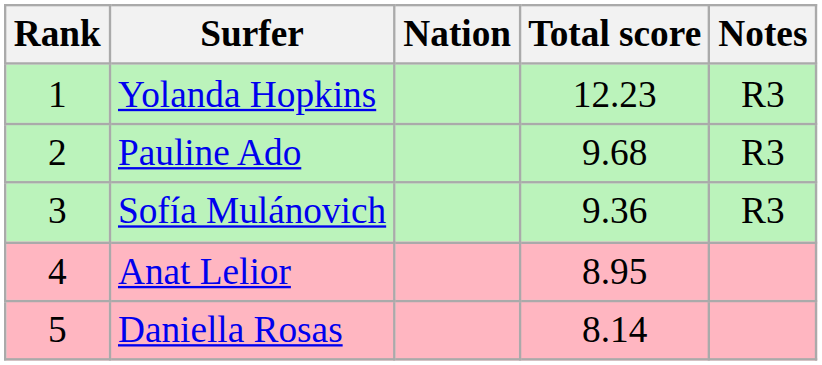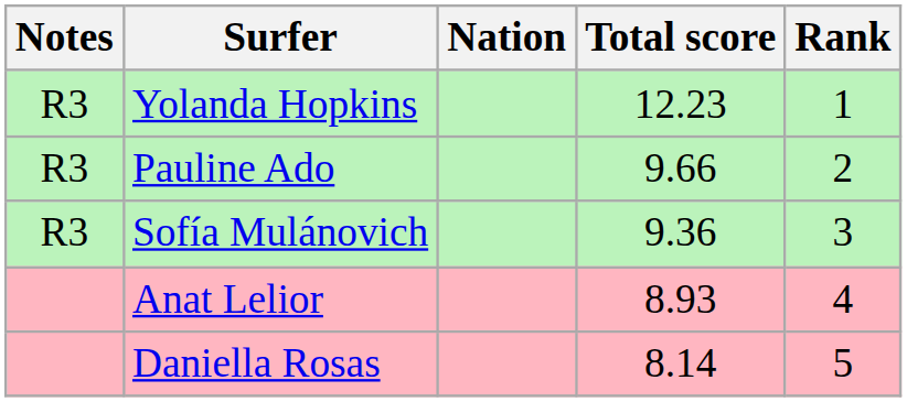columns swapped: Rank <-> Notes
Pauline Ado | Total score: 9.68 -> 9.66
Anat Lelior | Total score: 8.95 -> 8.93
